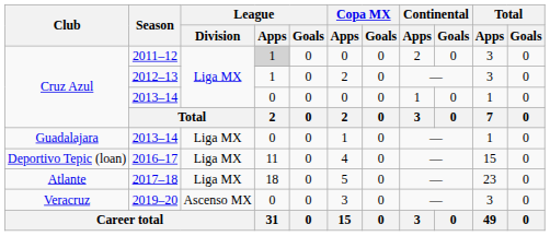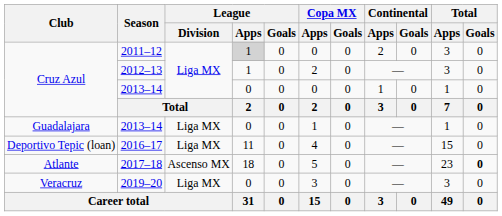2017–18 | League / Division: Liga MX -> Ascenso MX
2017–18 | Total / Goals: normal -> bold
2019–20 | League / Division: Ascenso MX -> Liga MX
